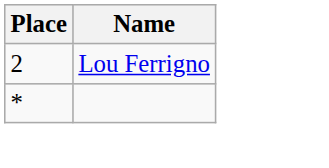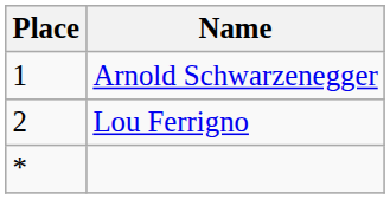+ row: 1 | Arnold Schwarzenegger
